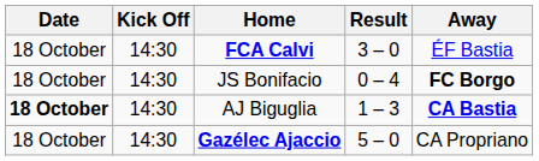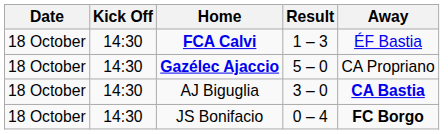FCA Calvi | Result: 3 – 0 -> 1 – 3
rows swapped: JS Bonifacio <-> Gazélec Ajaccio
AJ Biguglia | Date: bold -> normal
AJ Biguglia | Result: 1 – 3 -> 3 – 0
